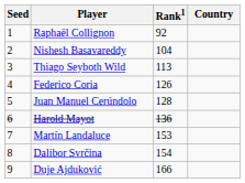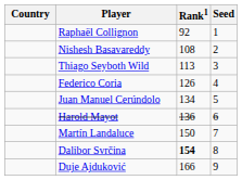columns swapped: Country <-> Seed
Nishesh Basavareddy | Rank1: 104 -> 108
Juan Manuel Cerúndolo | Rank1: 128 -> 134
Martín Landaluce | Rank1: 153 -> 150
Dalibor Svrčina | Rank1: normal -> bold
